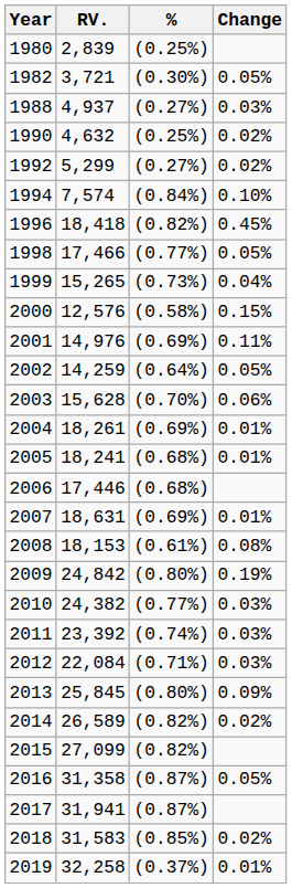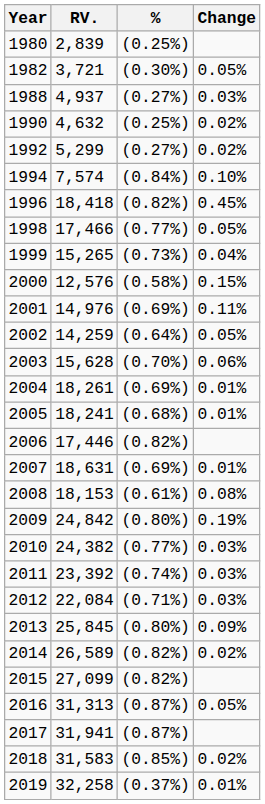2006 | %: (0.68%) -> (0.82%)
2016 | RV.: 31,358 -> 31,313
